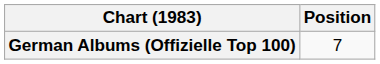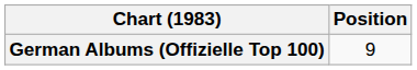German Albums (Offizielle Top 100) | Position: 7 -> 9
